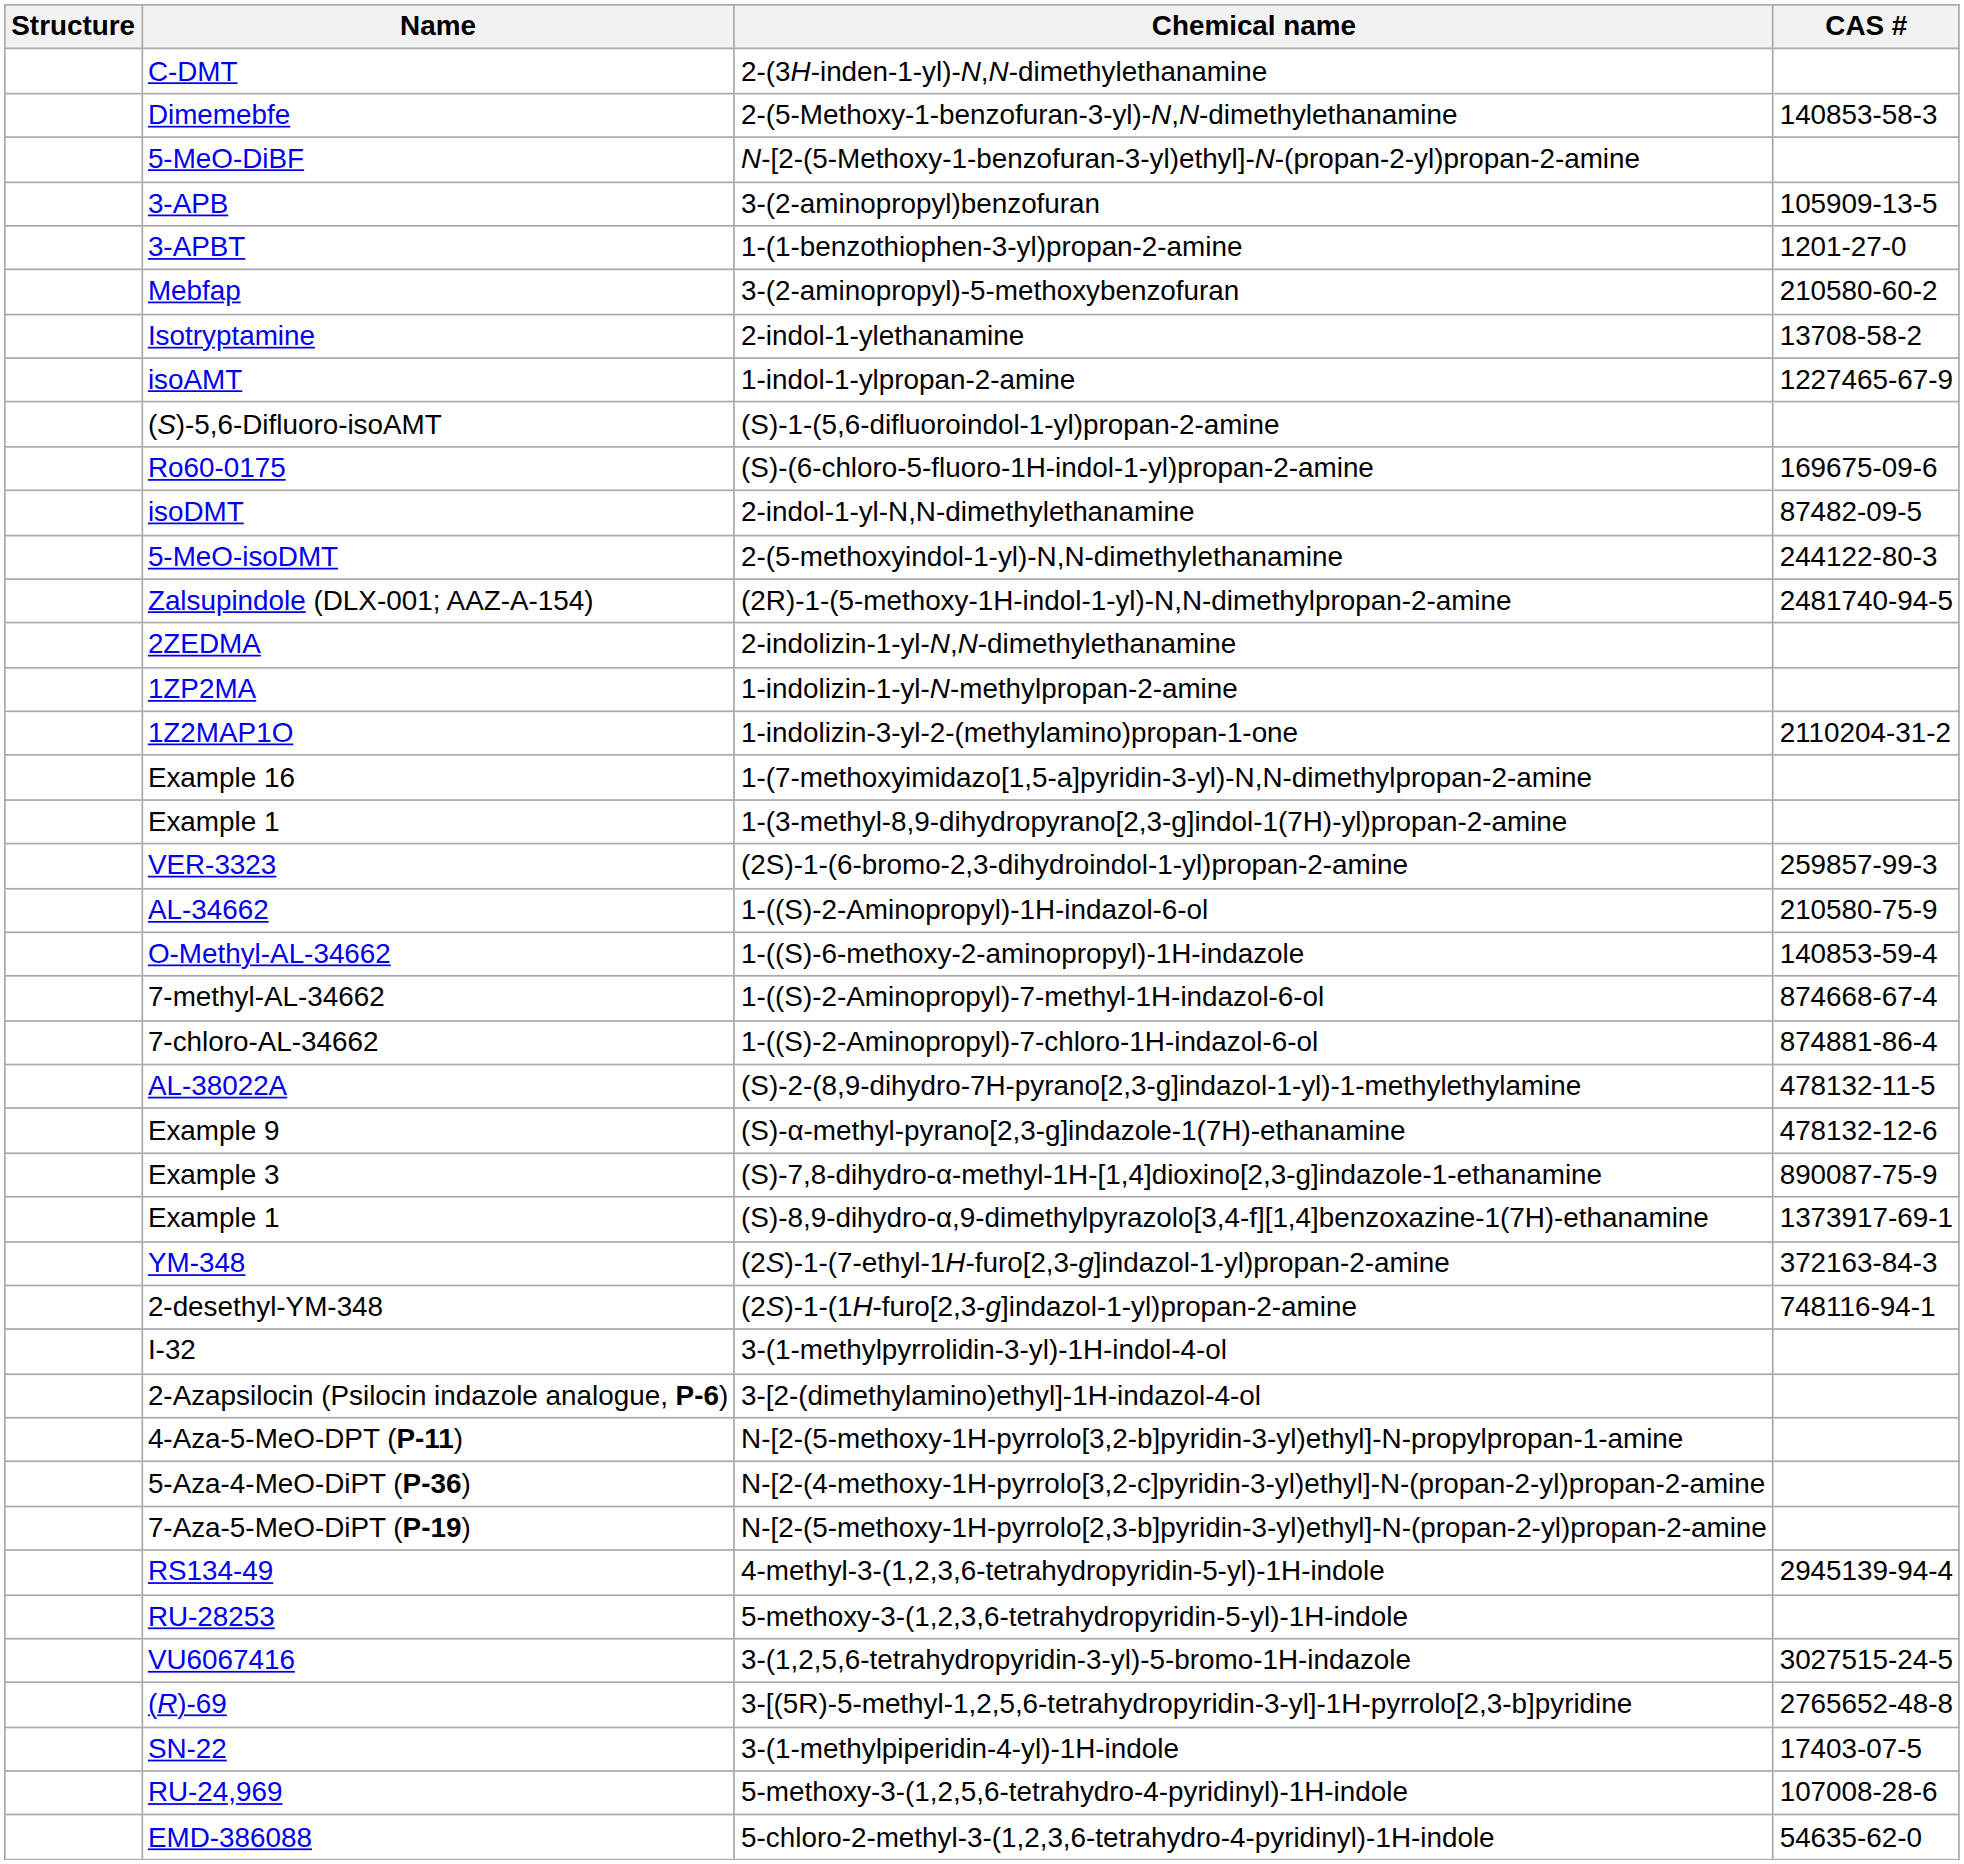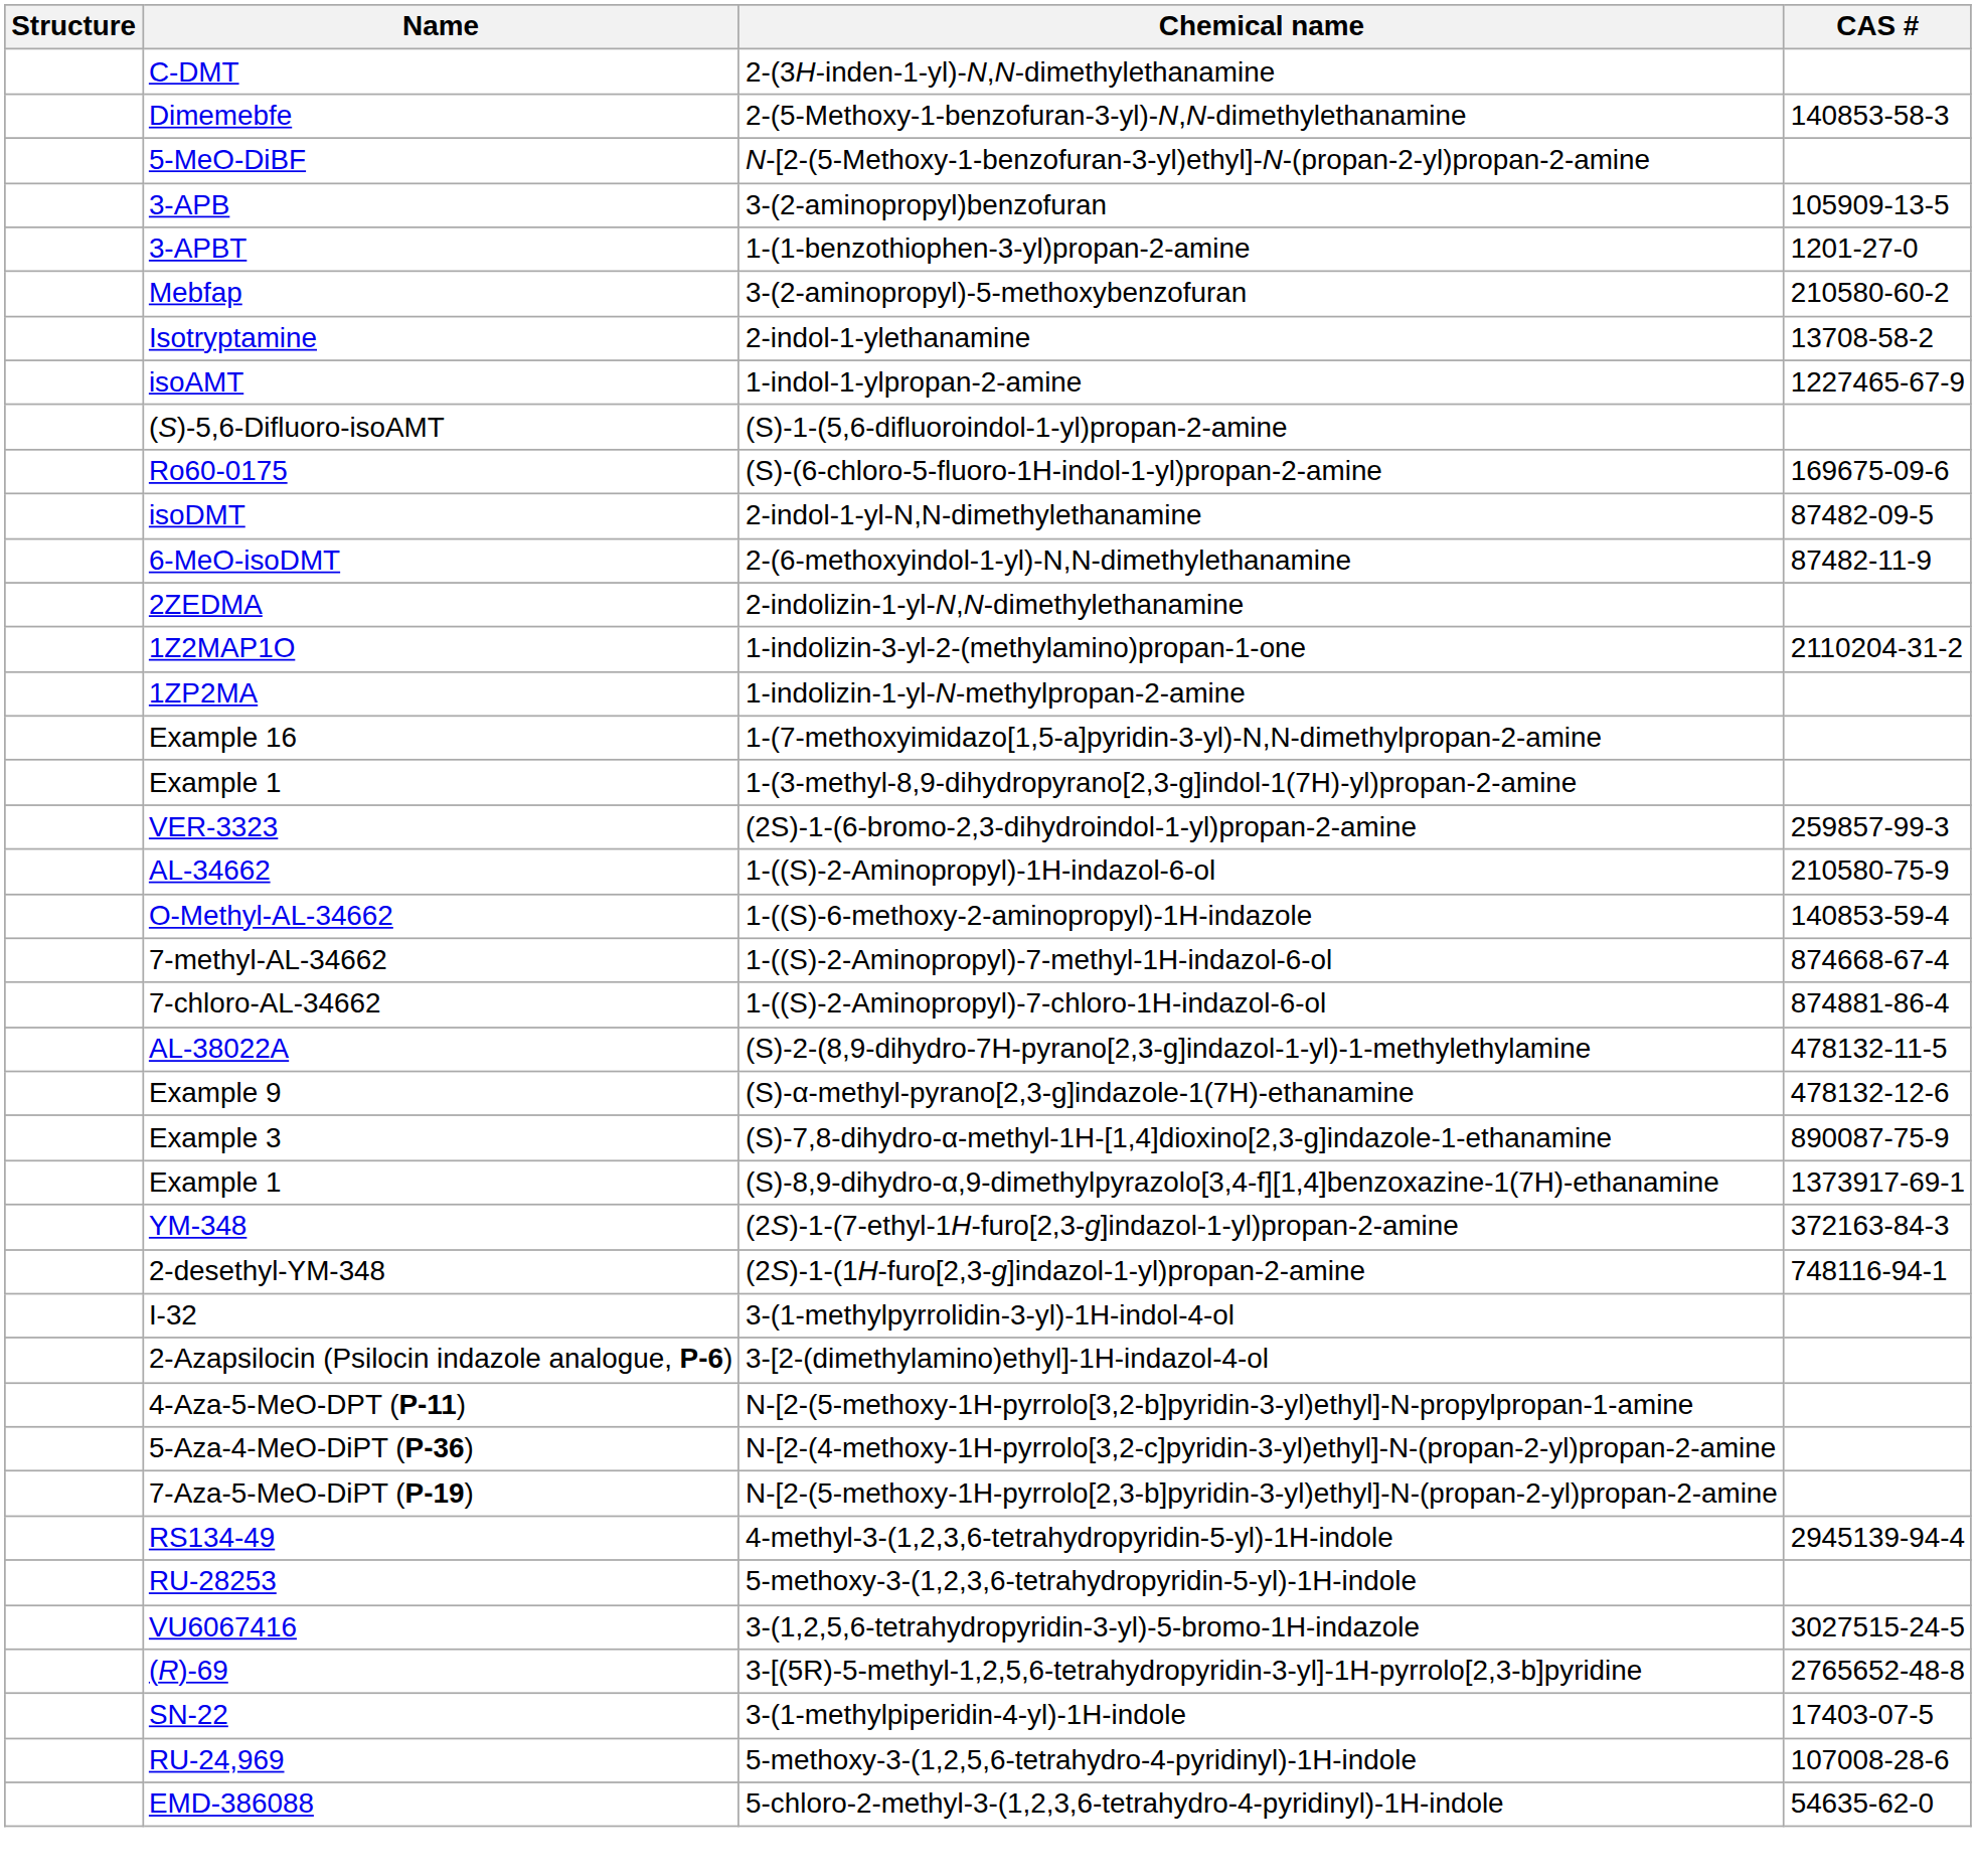- row: 5-MeO-isoDMT | 2-(5-methoxyindol-1-yl)-N,N-dimethylethanamine | 244122-80-3
+ row: 6-MeO-isoDMT | 2-(6-methoxyindol-1-yl)-N,N-dimethylethanamine | 87482-11-9
- row: Zalsupindole (DLX-001; AAZ-A-154) | (2R)-1-(5-methoxy-1H-indol-1-yl)-N,N-dimethylpropan-2-amine | 2481740-94-5
rows swapped: 1-indolizin-1-yl-N-methylpropan-2-amine <-> 1-indolizin-3-yl-2-(methylamino)propan-1-one
